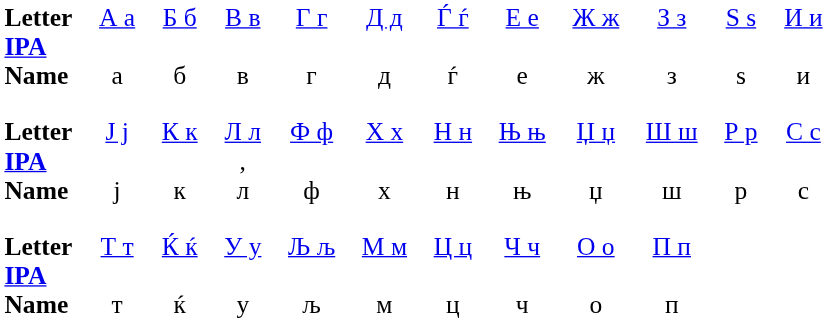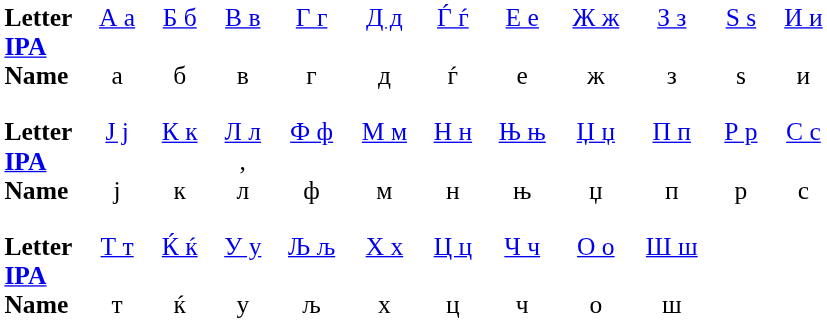Ј ј ј | column 6: Х х х -> М м м
Ј ј ј | column 10: Ш ш ш -> П п п
Т т т | column 6: М м м -> Х х х
Т т т | column 10: П п п -> Ш ш ш
